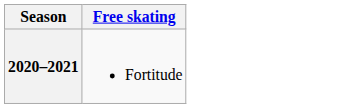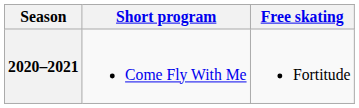+ column: Short program | Come Fly With Me
